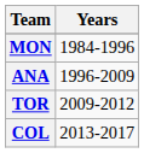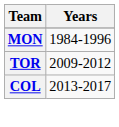- row: ANA | 1996-2009
